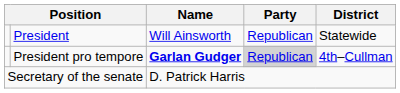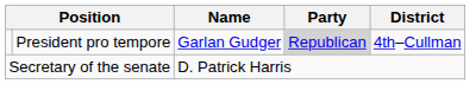- row: President | Will Ainsworth | Republican | Statewide
President pro tempore | Name: bold -> normal
